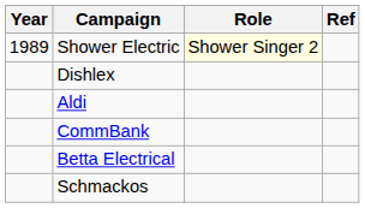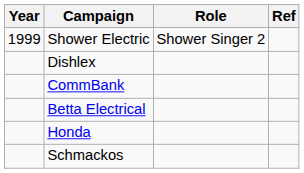Shower Electric | Year: 1989 -> 1999
Shower Electric | Role: lightyellow background -> no background
- row: Aldi
+ row: Honda
